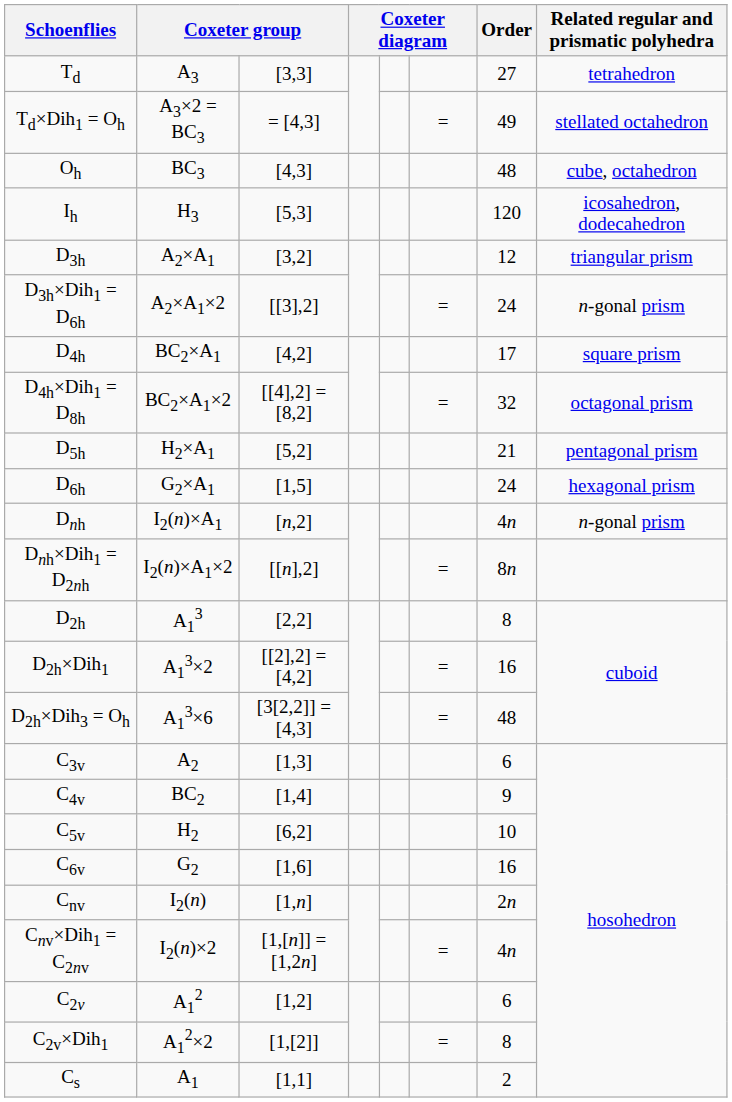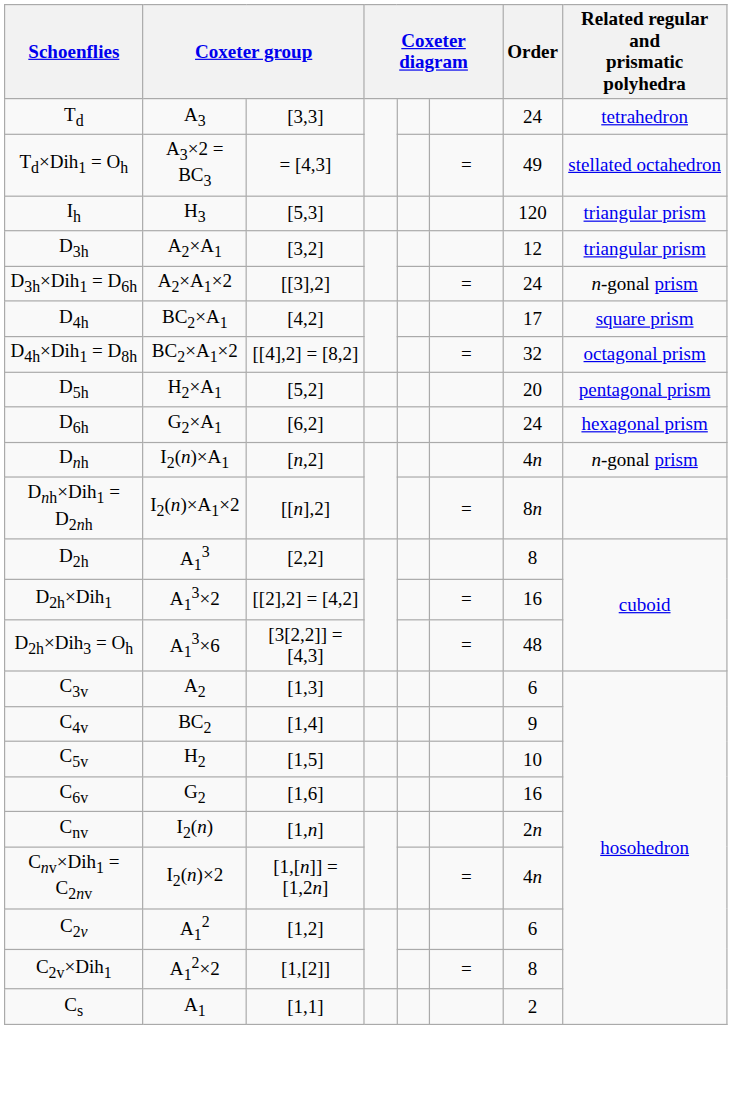Td | Order: 27 -> 24
- row: Oh | BC3 | [4,3] | 48 | cube, octahedron
Ih | Related regular and prismatic polyhedra: icosahedron, dodecahedron -> triangular prism
D5h | Order: 21 -> 20
D6h | column 3: [1,5] -> [6,2]
C5v | column 3: [6,2] -> [1,5]
